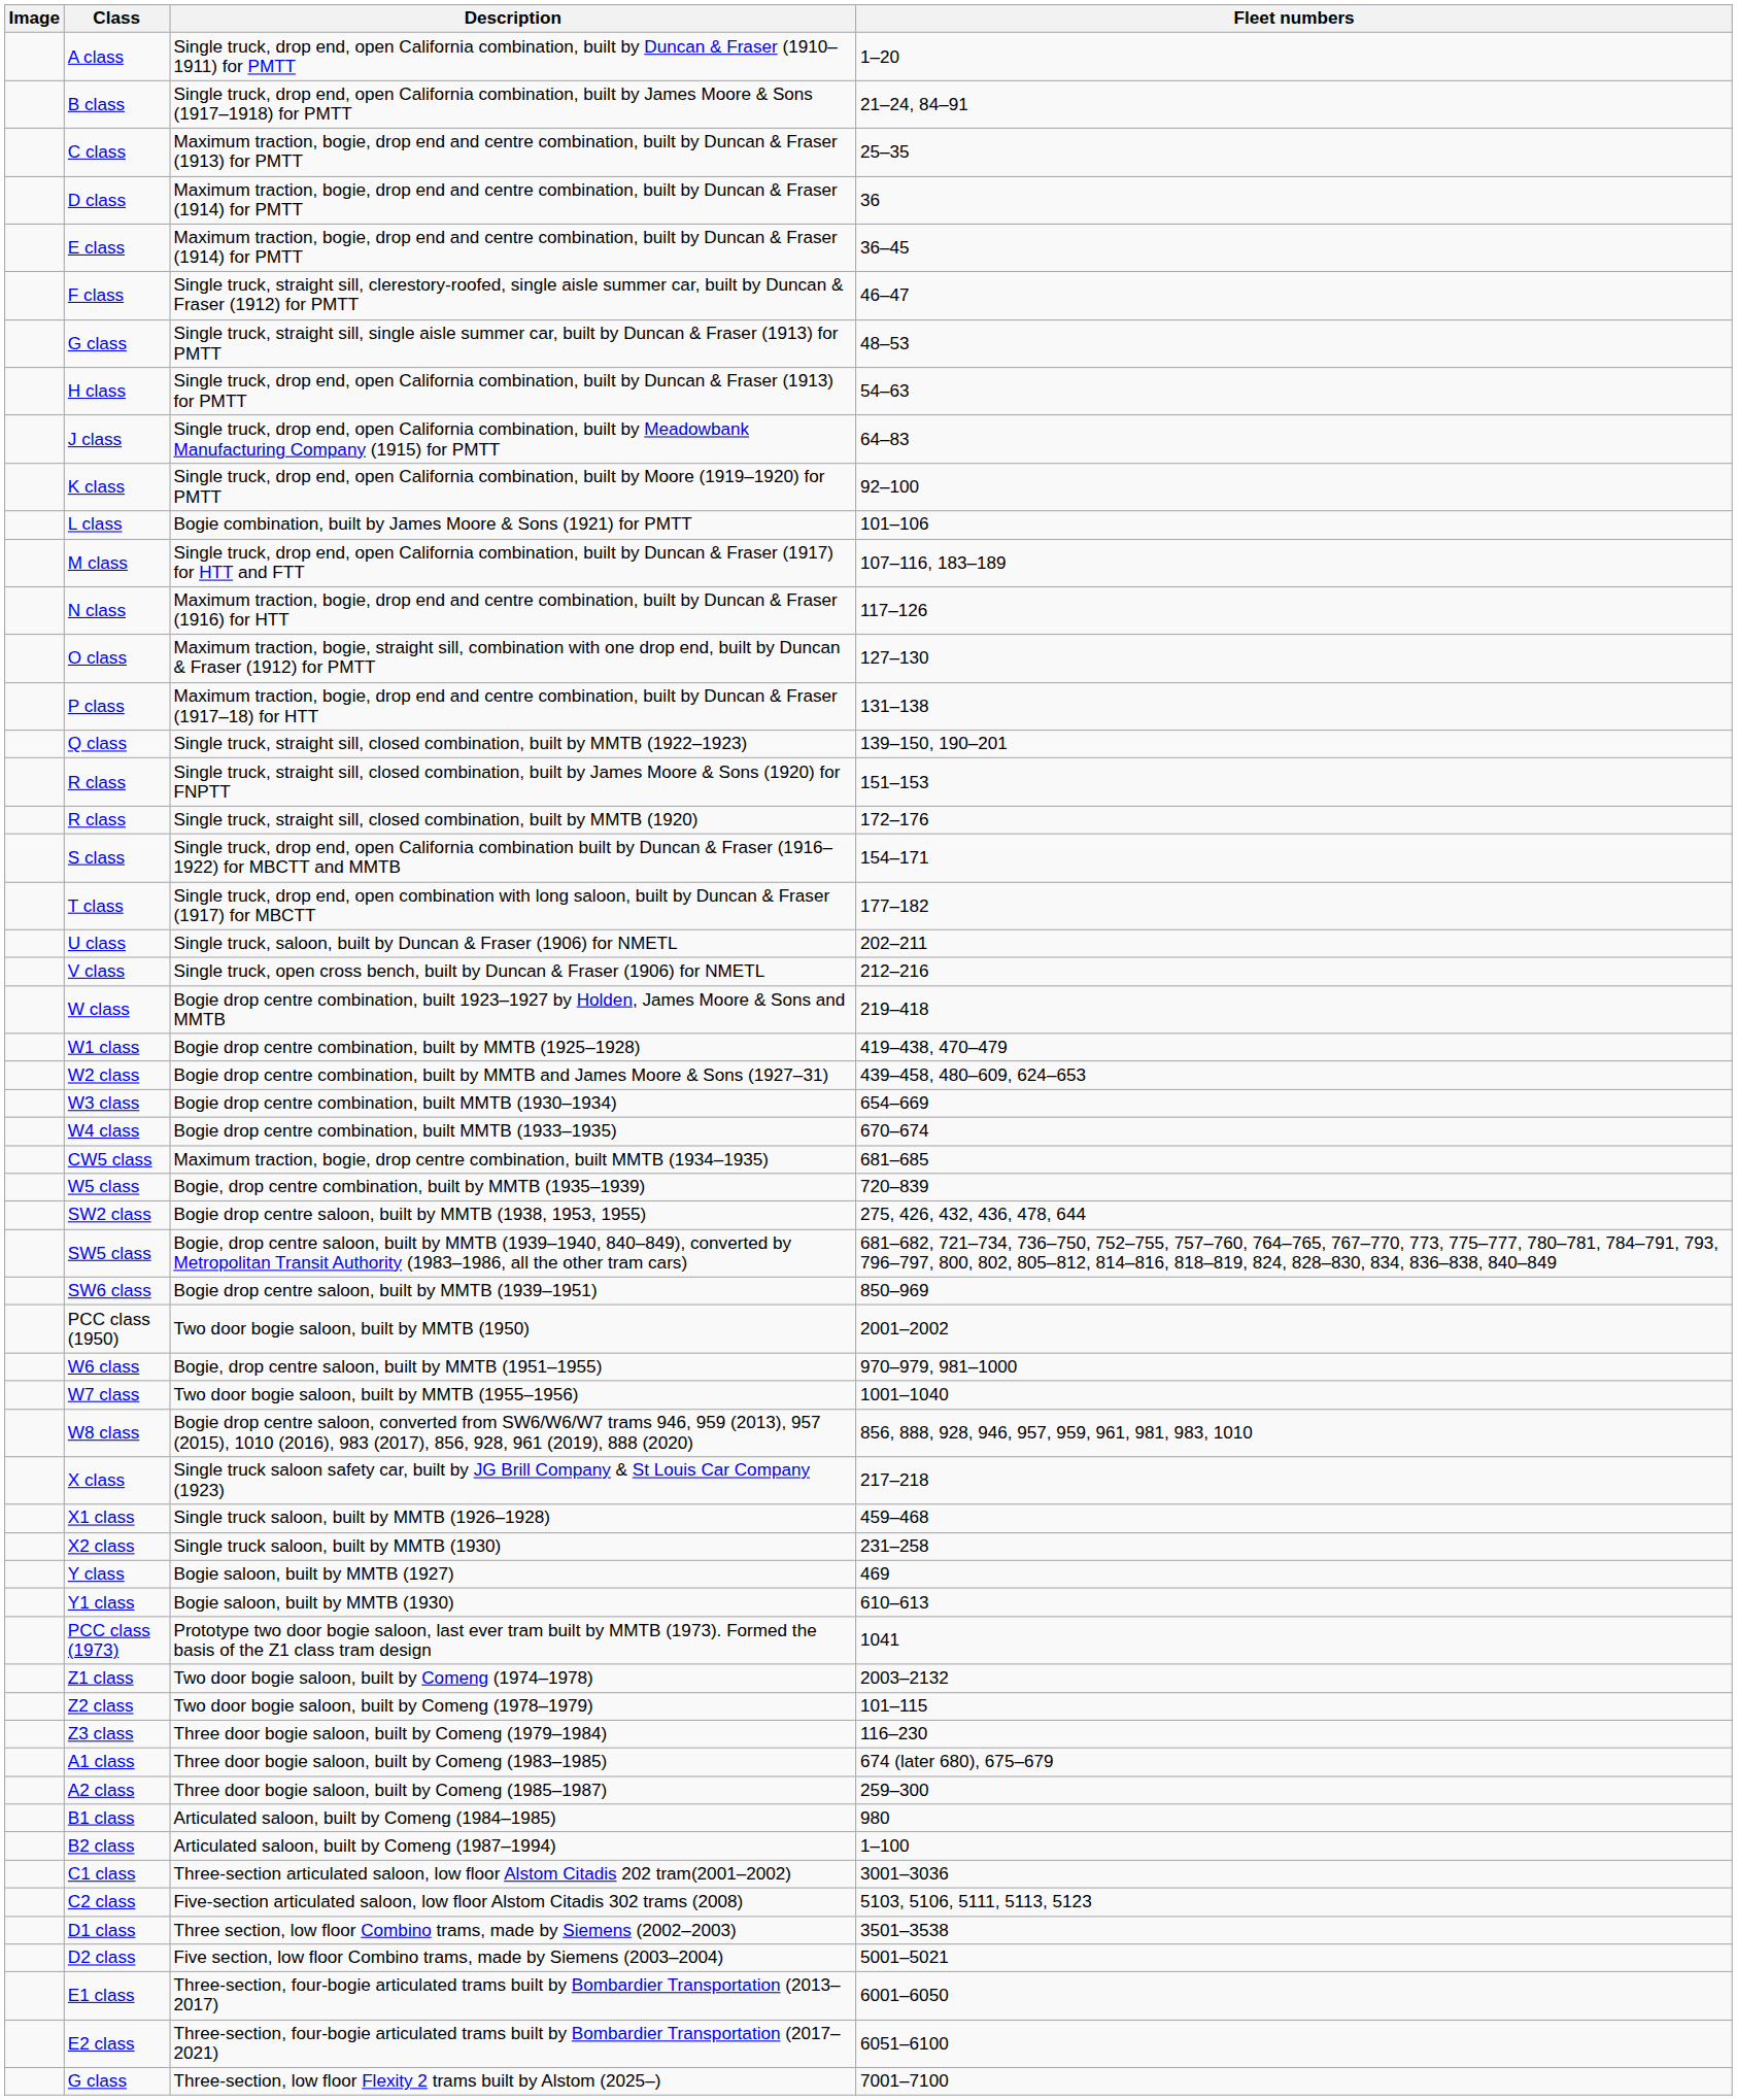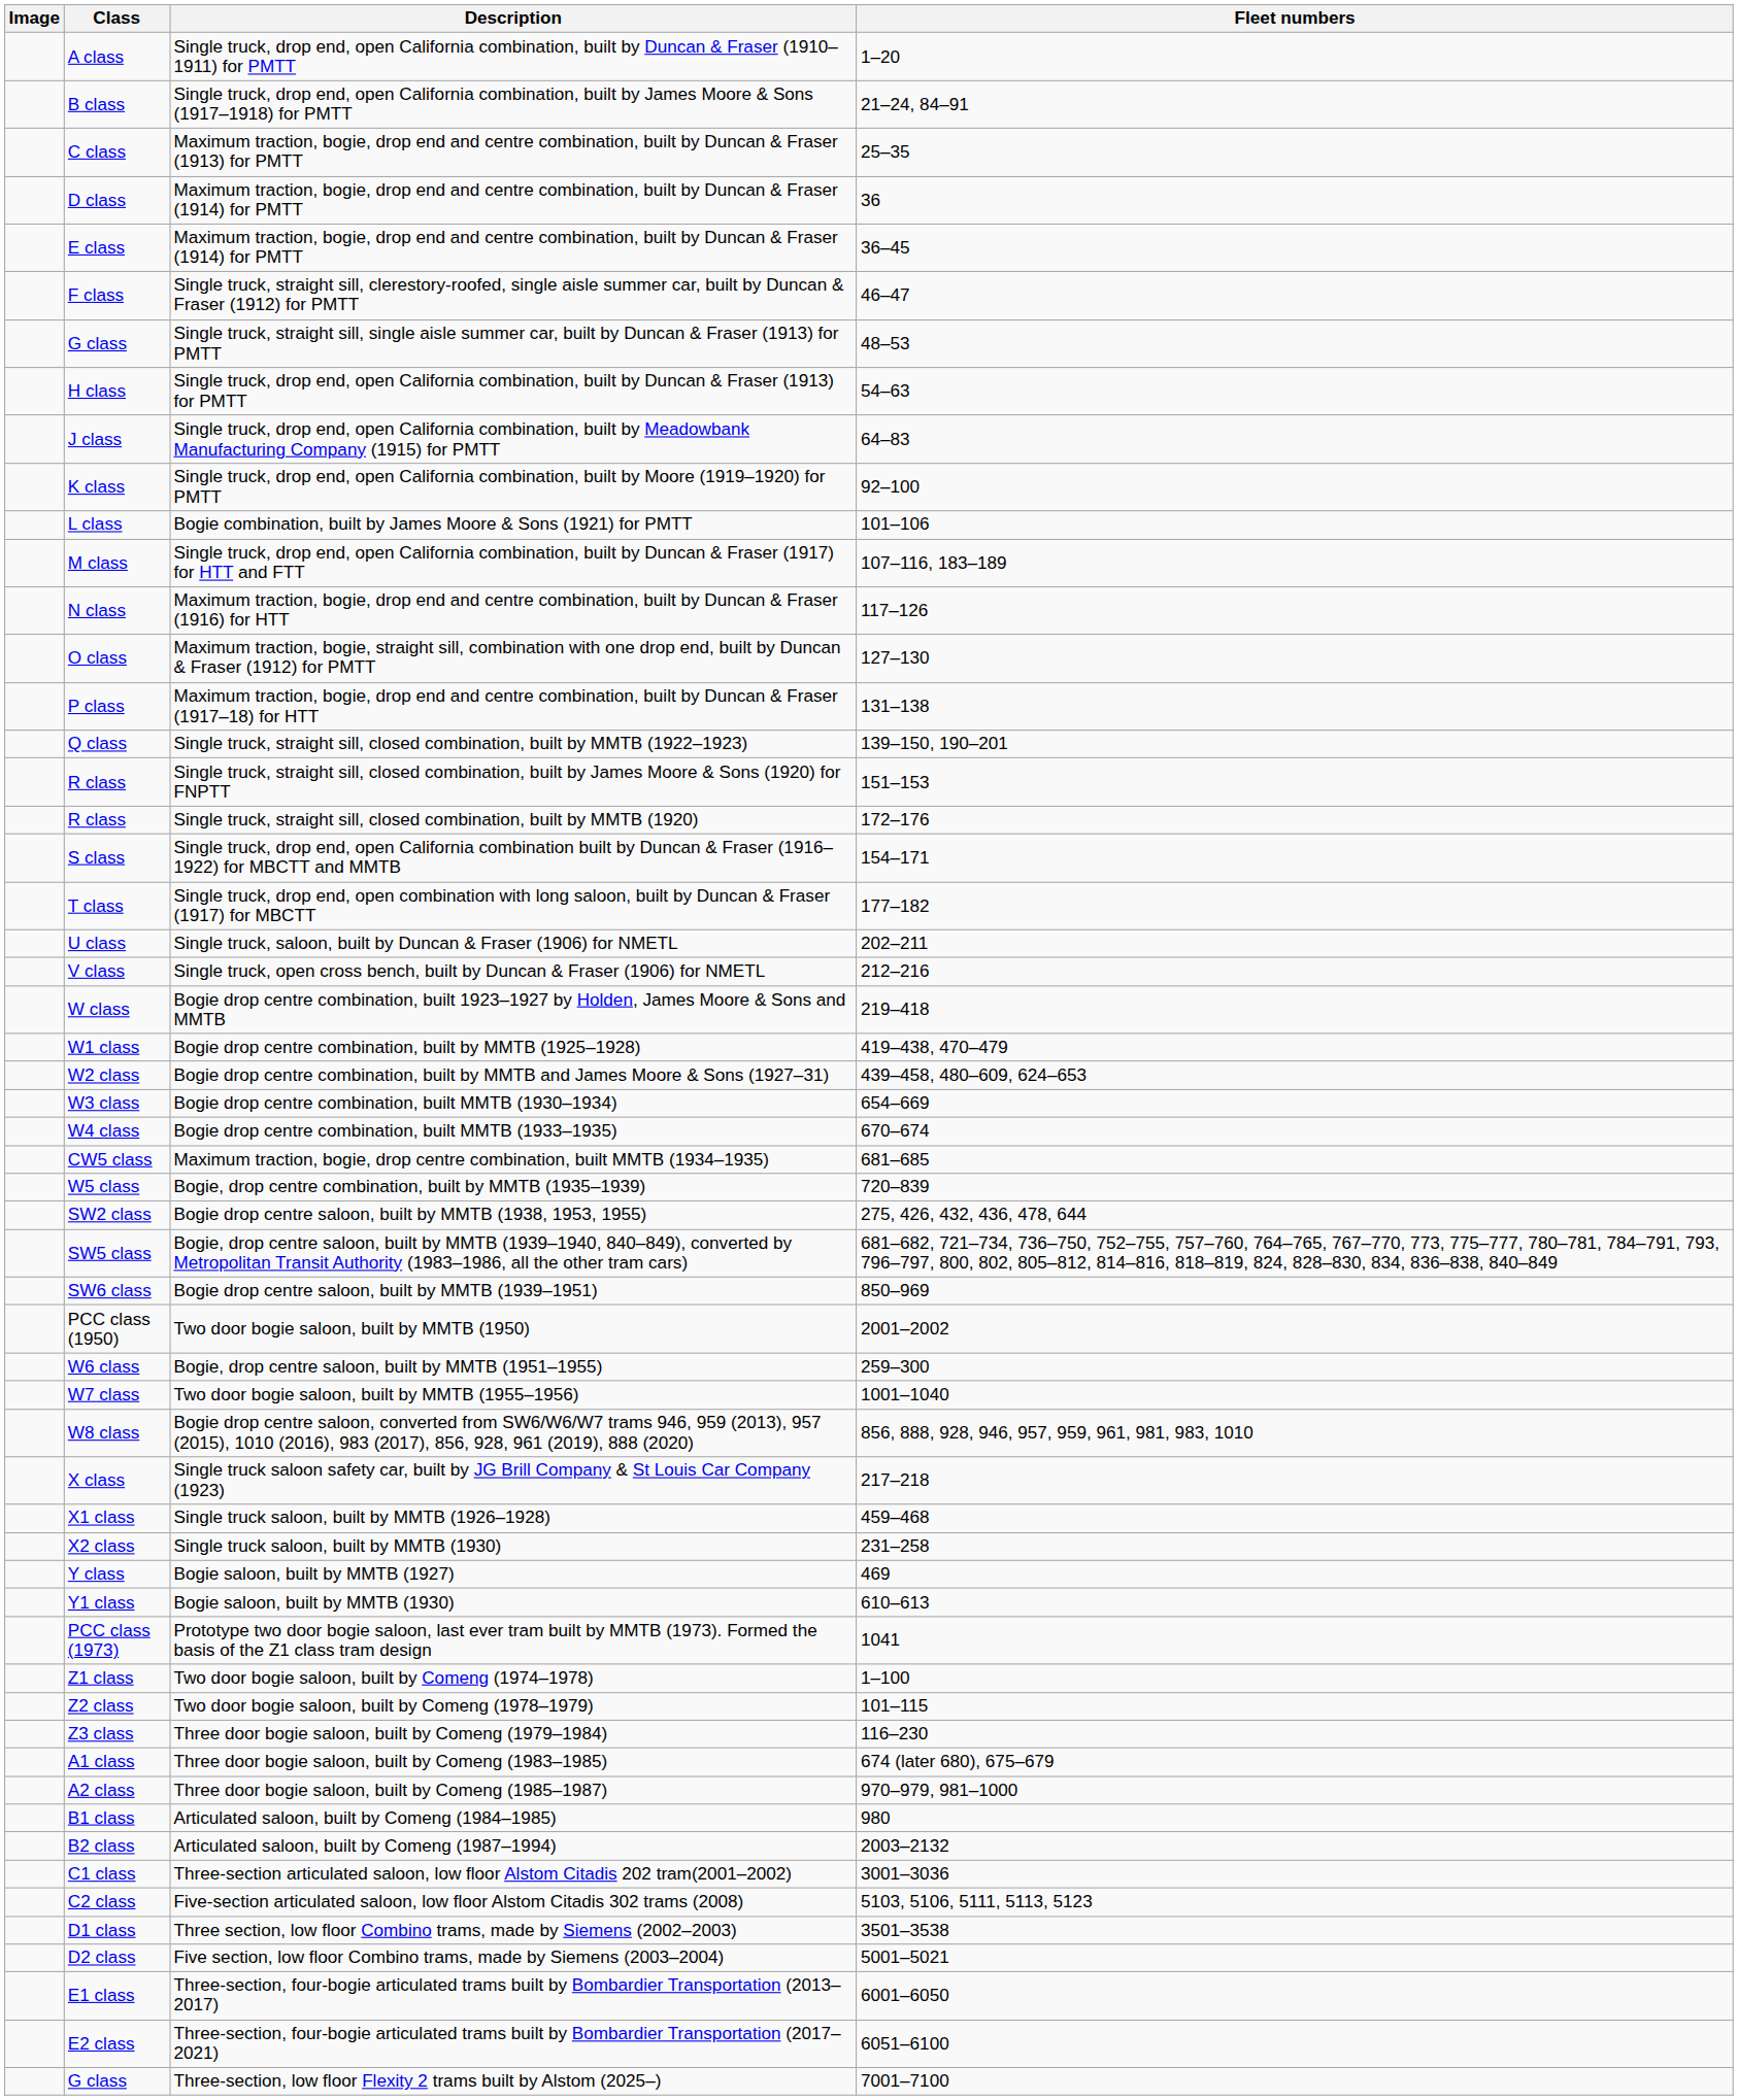Bogie, drop centre saloon, built by MMTB (1951–1955) | Fleet numbers: 970–979, 981–1000 -> 259–300
Two door bogie saloon, built by Comeng (1974–1978) | Fleet numbers: 2003–2132 -> 1–100
Three door bogie saloon, built by Comeng (1985–1987) | Fleet numbers: 259–300 -> 970–979, 981–1000
Articulated saloon, built by Comeng (1987–1994) | Fleet numbers: 1–100 -> 2003–2132
